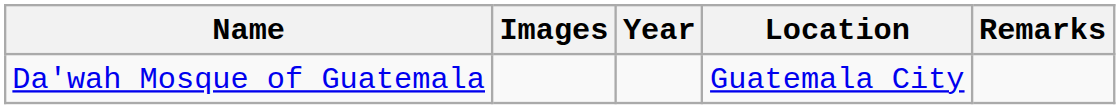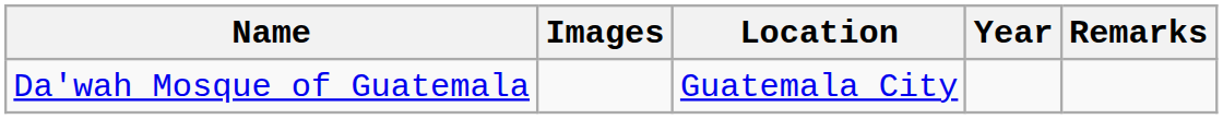columns swapped: Location <-> Year
